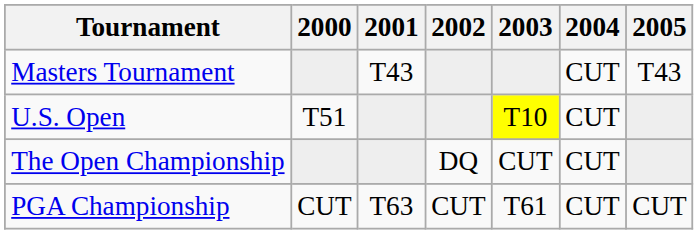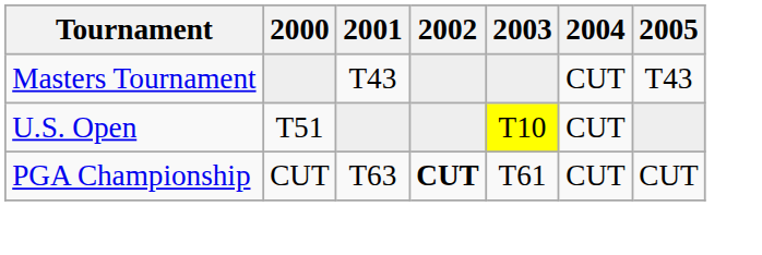- row: The Open Championship | DQ | CUT | CUT
PGA Championship | 2002: normal -> bold
